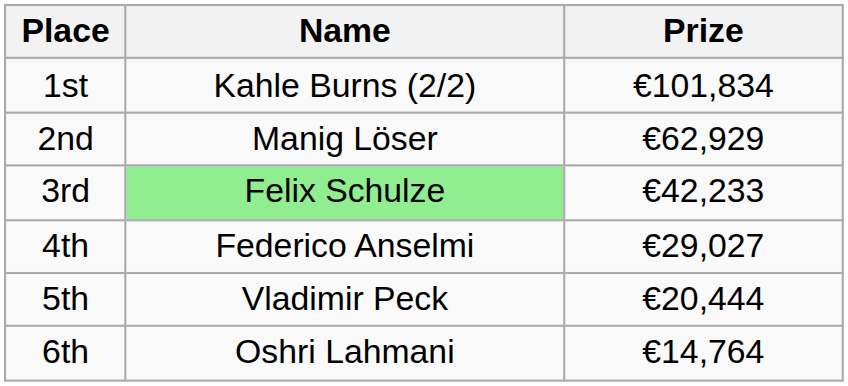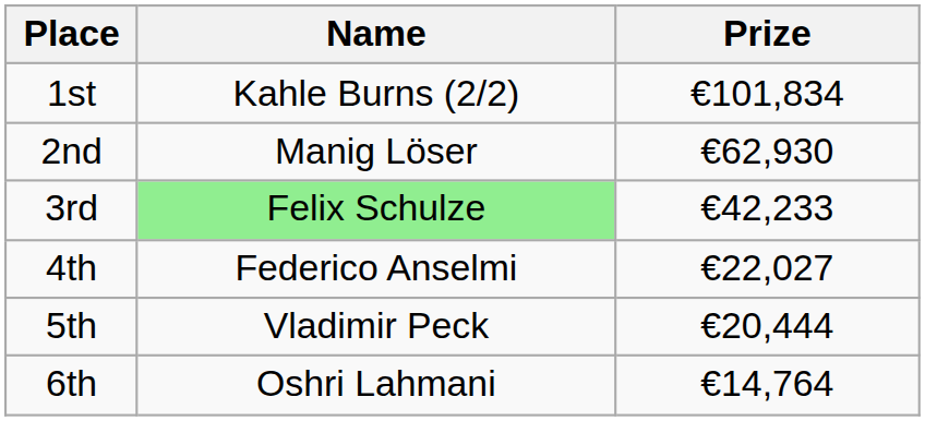2nd | Prize: €62,929 -> €62,930
4th | Prize: €29,027 -> €22,027
